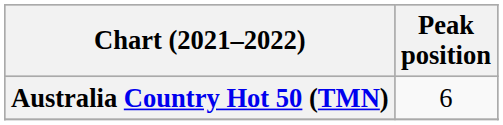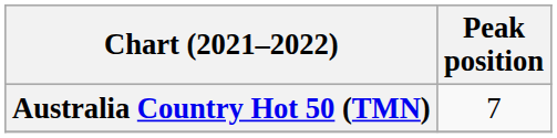Australia Country Hot 50 (TMN) | Peak position: 6 -> 7
